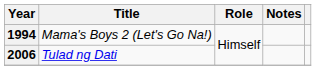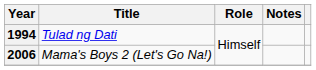1994 | Title: Mama's Boys 2 (Let's Go Na!) -> Tulad ng Dati
2006 | Title: Tulad ng Dati -> Mama's Boys 2 (Let's Go Na!)
